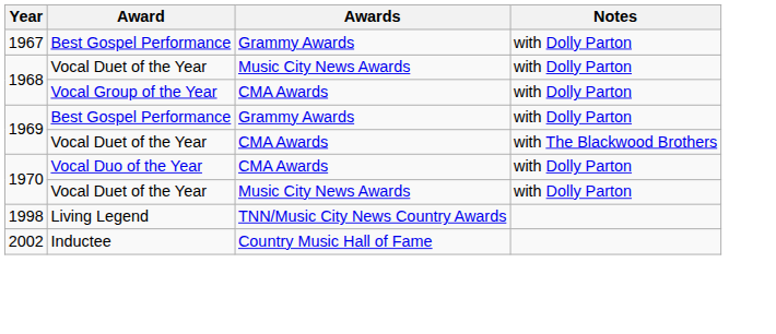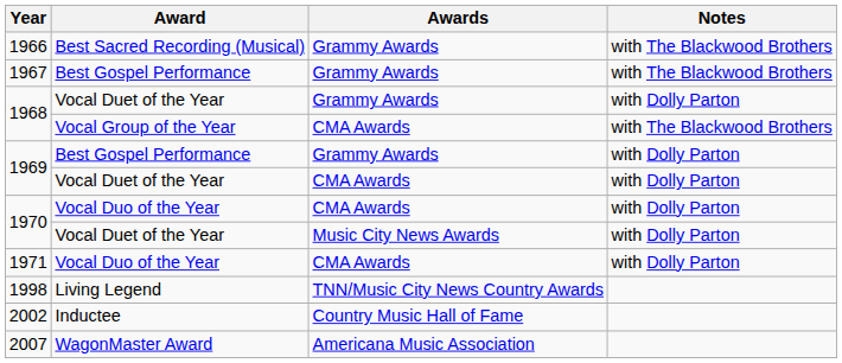+ row: 1966 | Best Sacred Recording (Musical) | Grammy Awards | with The Blackwood Brothers
1967 | Notes: with Dolly Parton -> with The Blackwood Brothers
1968 / Vocal Duet of the Year | Awards: Music City News Awards -> Grammy Awards
1968 / Vocal Group of the Year | Notes: with Dolly Parton -> with The Blackwood Brothers
1969 / Vocal Duet of the Year | Notes: with The Blackwood Brothers -> with Dolly Parton
+ row: 1971 | Vocal Duo of the Year | CMA Awards | with Dolly Parton
+ row: 2007 | WagonMaster Award | Americana Music Association
